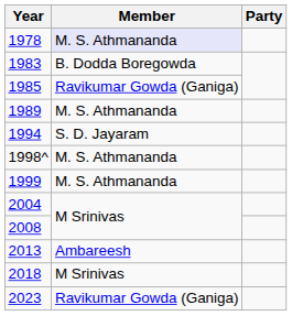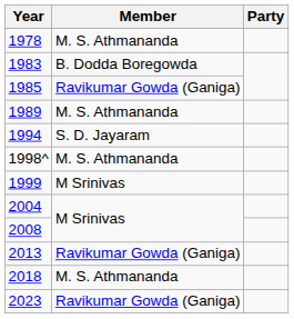1978 | Member: lavender background -> no background
1999 | Member: M. S. Athmananda -> M Srinivas
2013 | Member: Ambareesh -> Ravikumar Gowda (Ganiga)
2018 | Member: M Srinivas -> M. S. Athmananda
